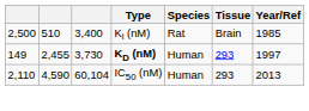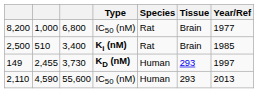+ row: 8,200 | 1,000 | 6,800 | IC50 (nM) | Rat | Brain | 1977
2,500 | Type: normal -> bold
2,110 | column 3: 60,104 -> 55,600
